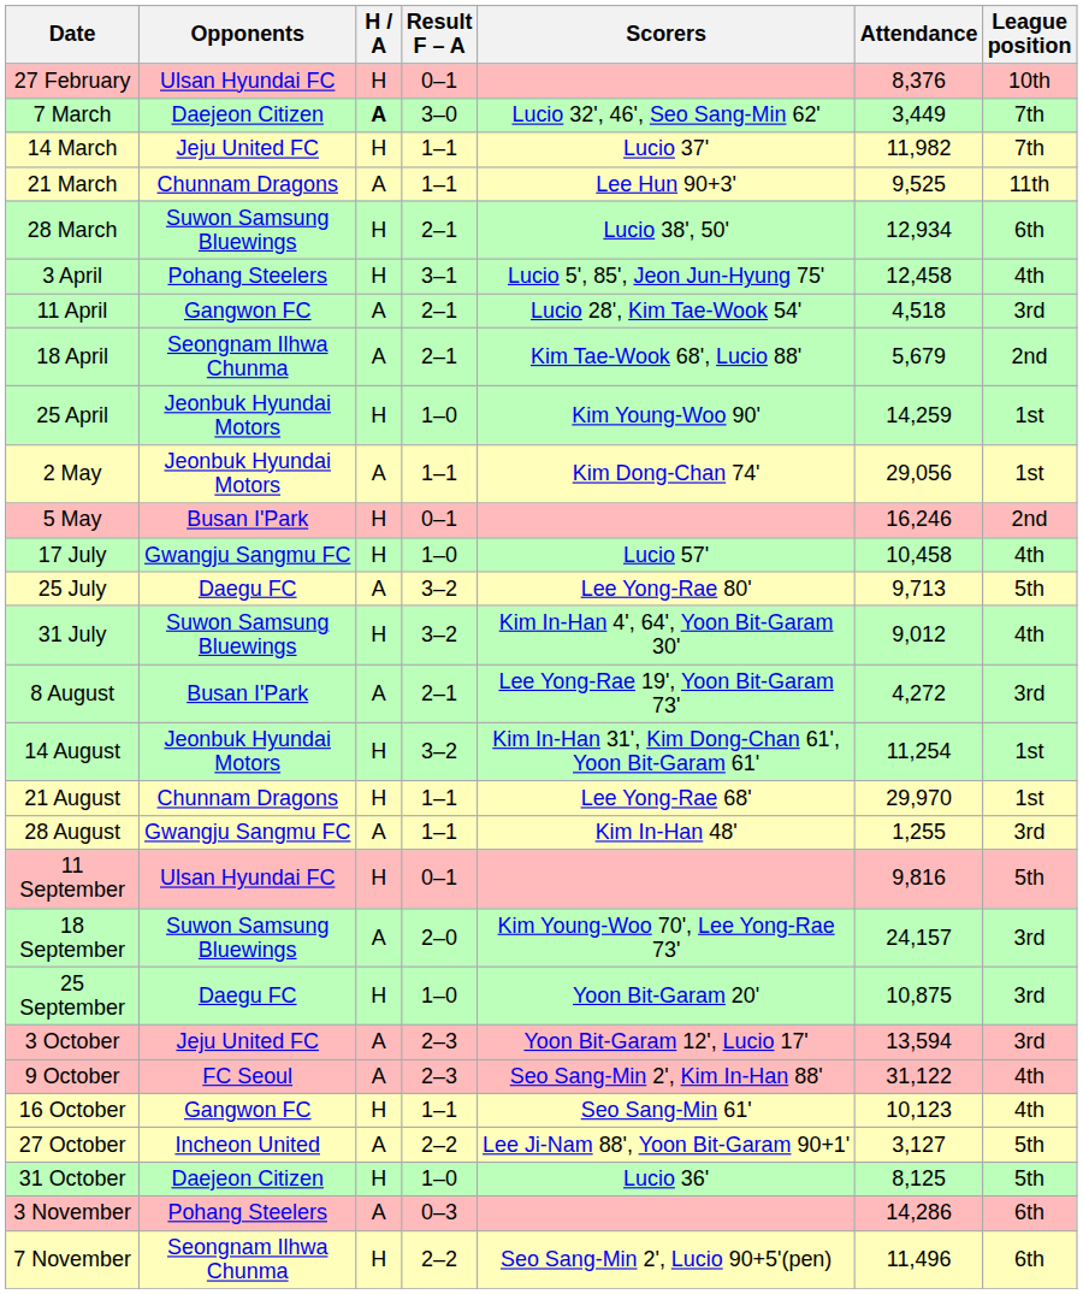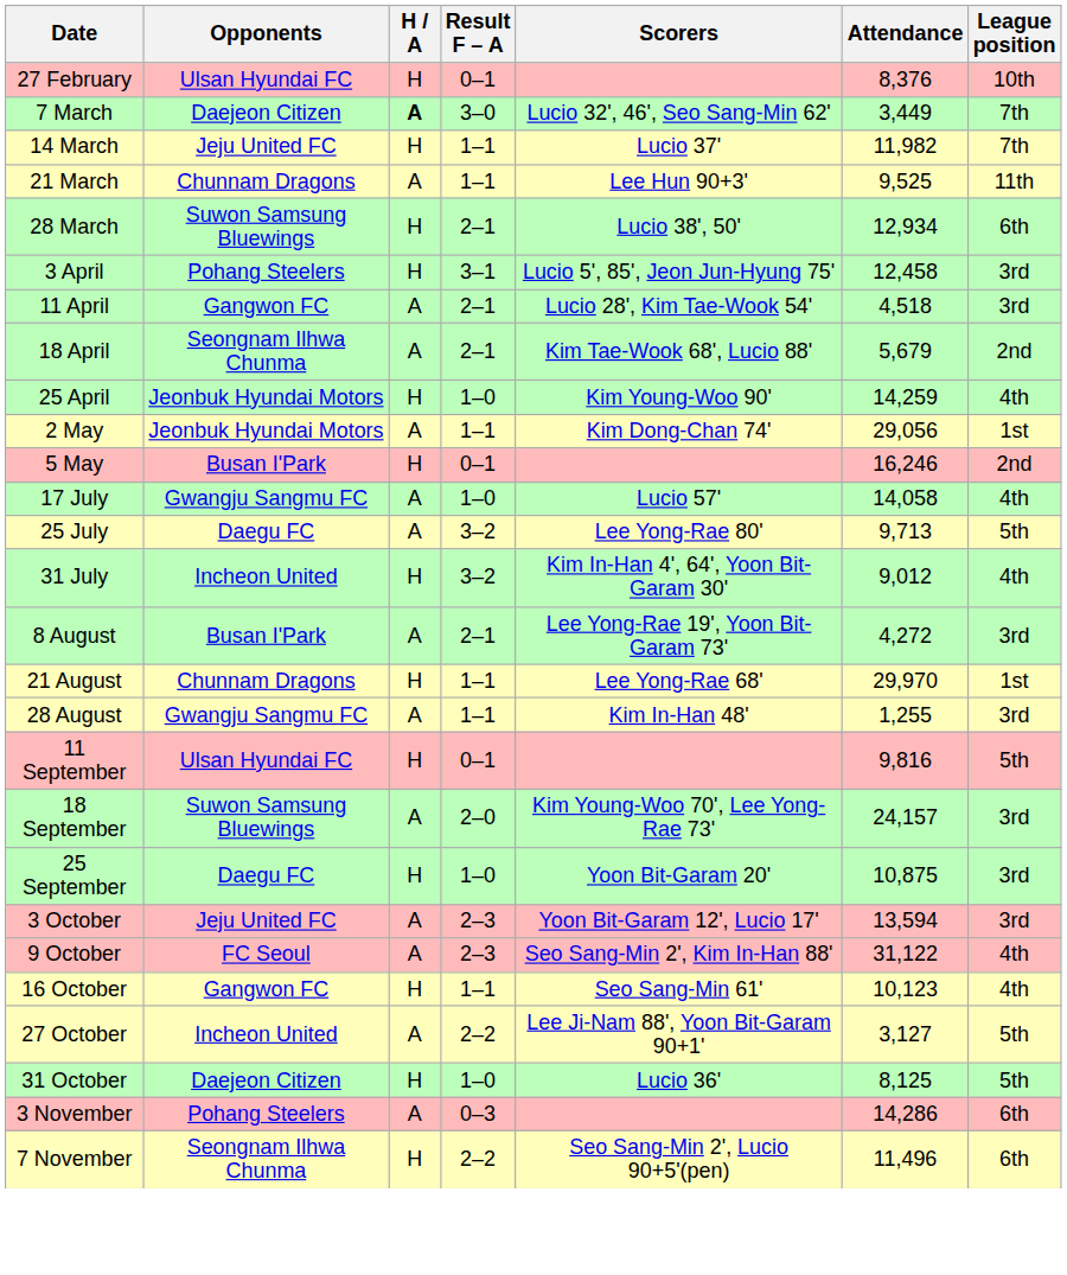3 April | League position: 4th -> 3rd
25 April | League position: 1st -> 4th
17 July | H / A: H -> A
17 July | Attendance: 10,458 -> 14,058
31 July | Opponents: Suwon Samsung Bluewings -> Incheon United
- row: 14 August | Jeonbuk Hyundai Motors | H | 3–2 | Kim In-Han 31', Kim Dong-Chan 61', Yoon Bit-Garam 61' | 11,254 | 1st
